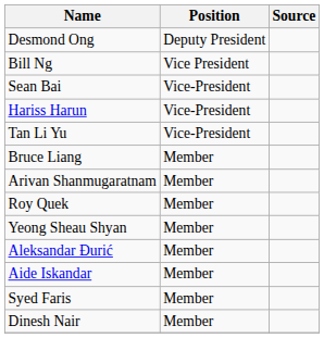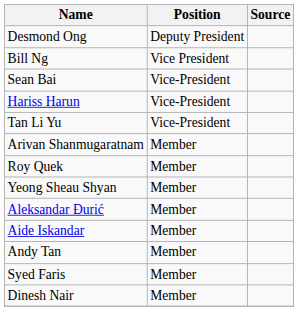- row: Bruce Liang | Member
+ row: Andy Tan | Member
